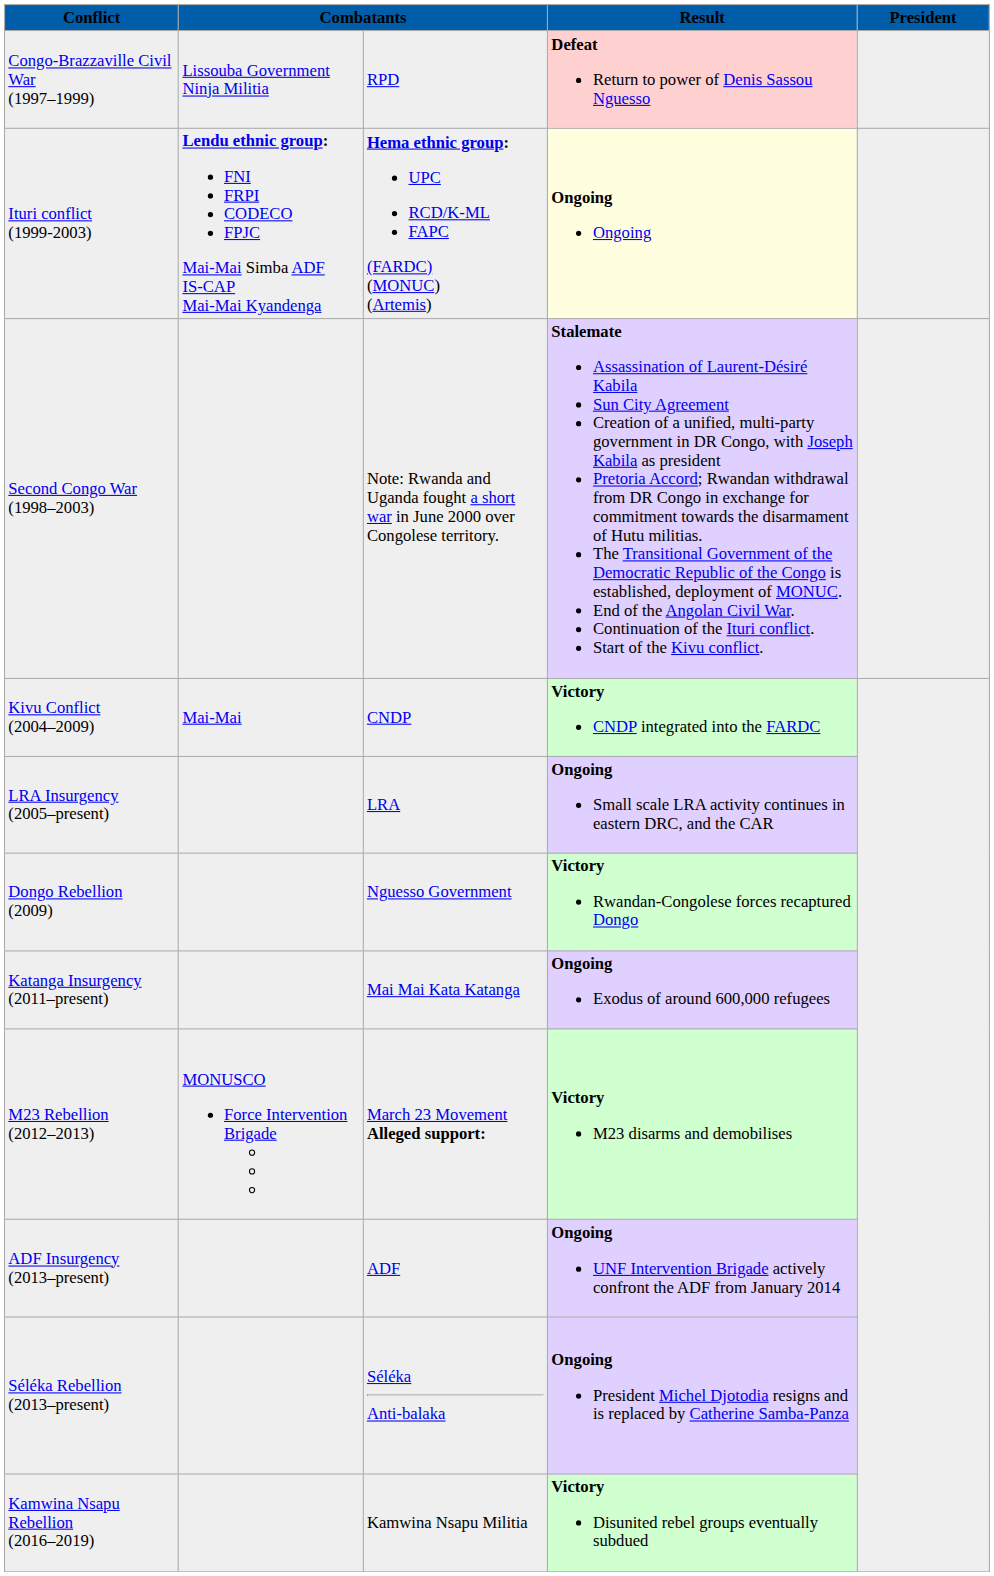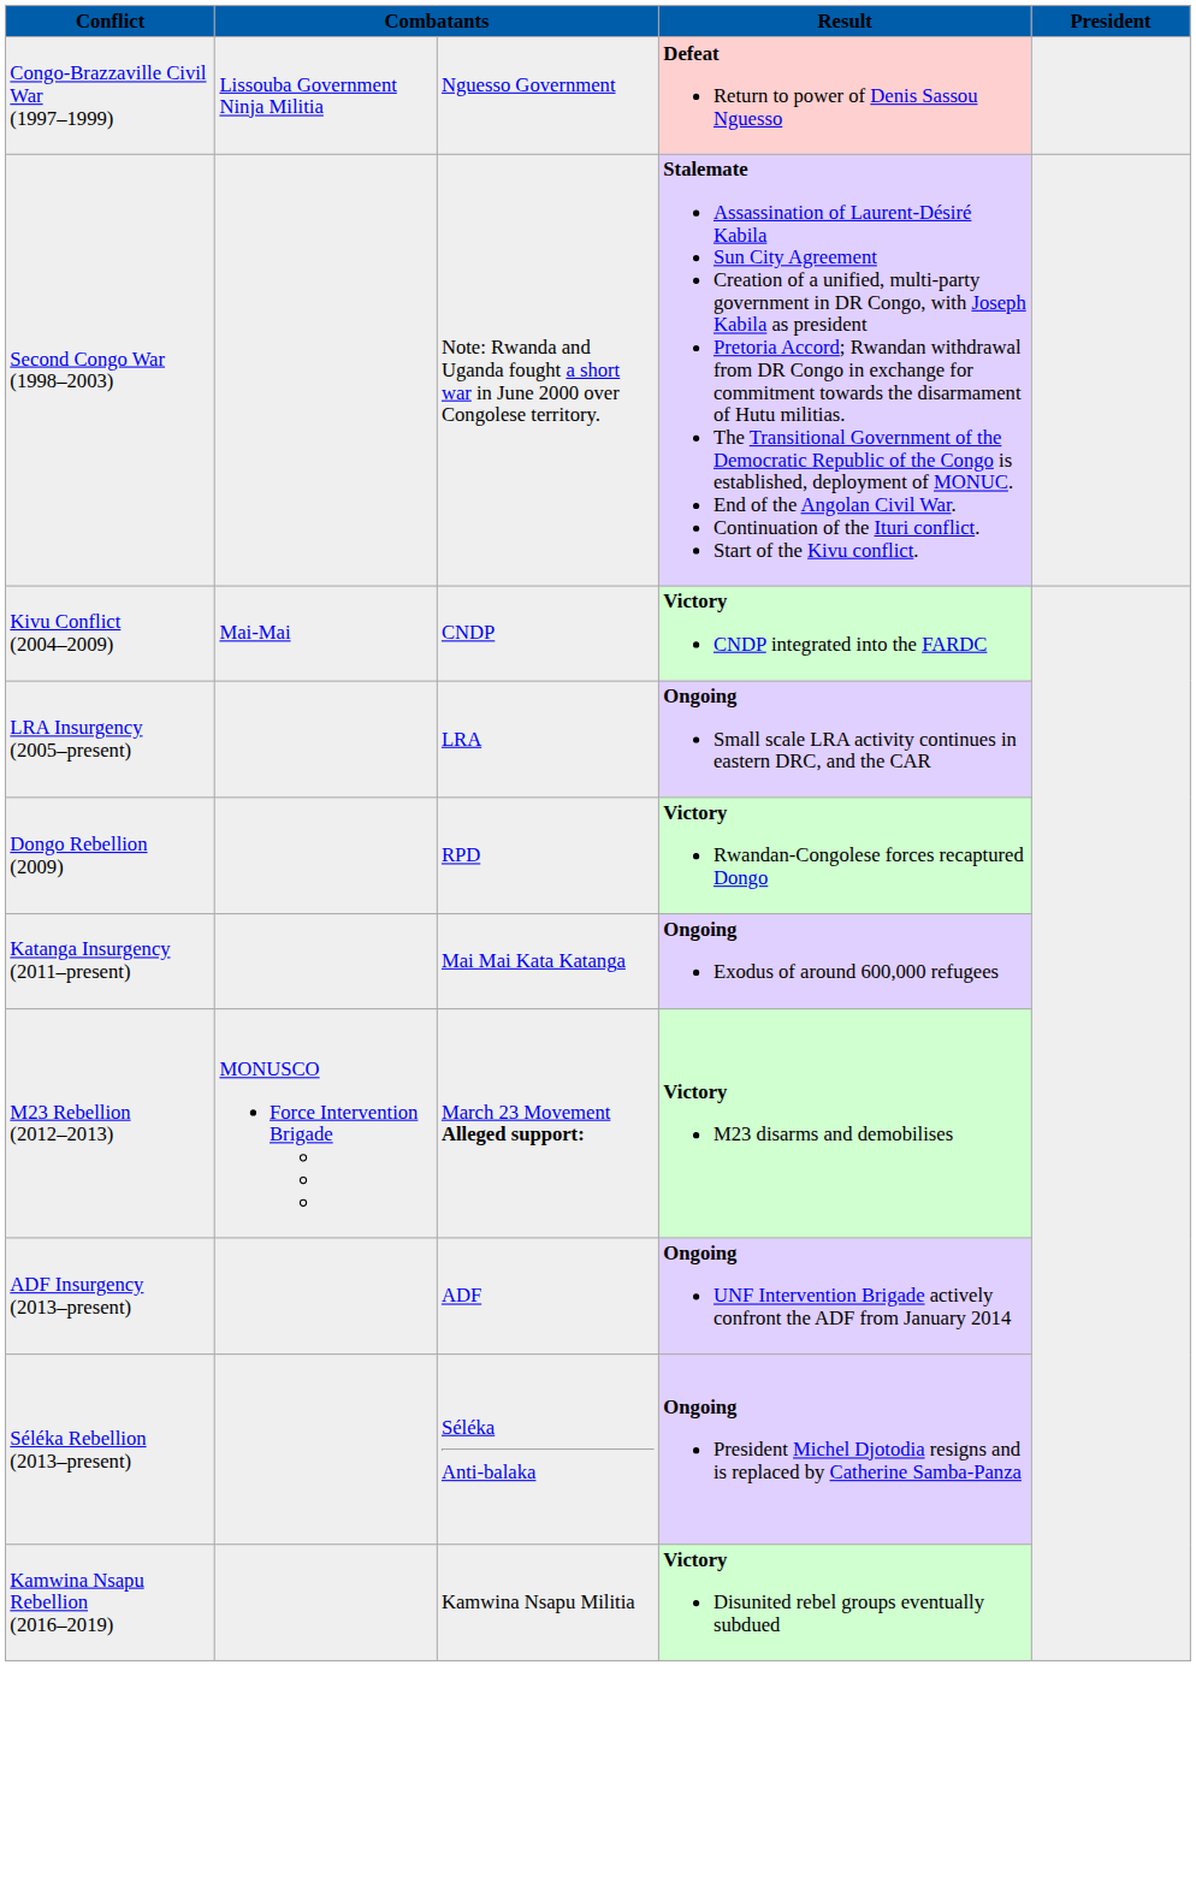Congo-Brazzaville Civil War (1997–1999) | column 3: RPD -> Nguesso Government
- row: Ituri conflict (1999-2003) | Lendu ethnic group: FNI FRPI CODECO FPJC Mai-Mai Simba ADF IS-CAP Mai-Mai Kyandenga | Hema ethnic group: UPC RCD/K-ML FAPC (FARDC) (MONUC) (Artemis) | Ongoing Ongoing
Dongo Rebellion (2009) | column 3: Nguesso Government -> RPD
